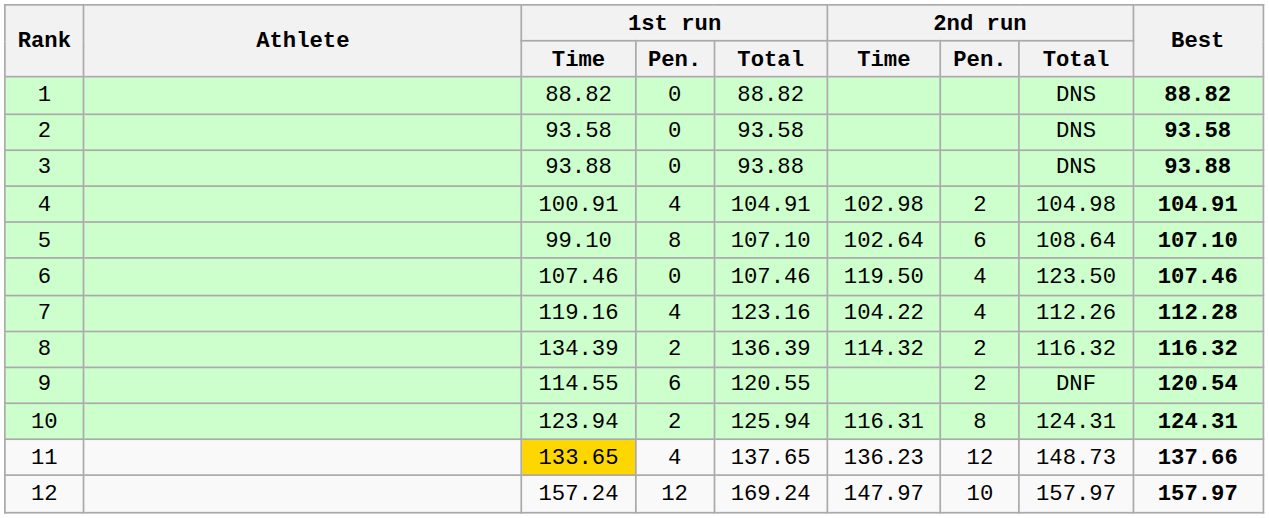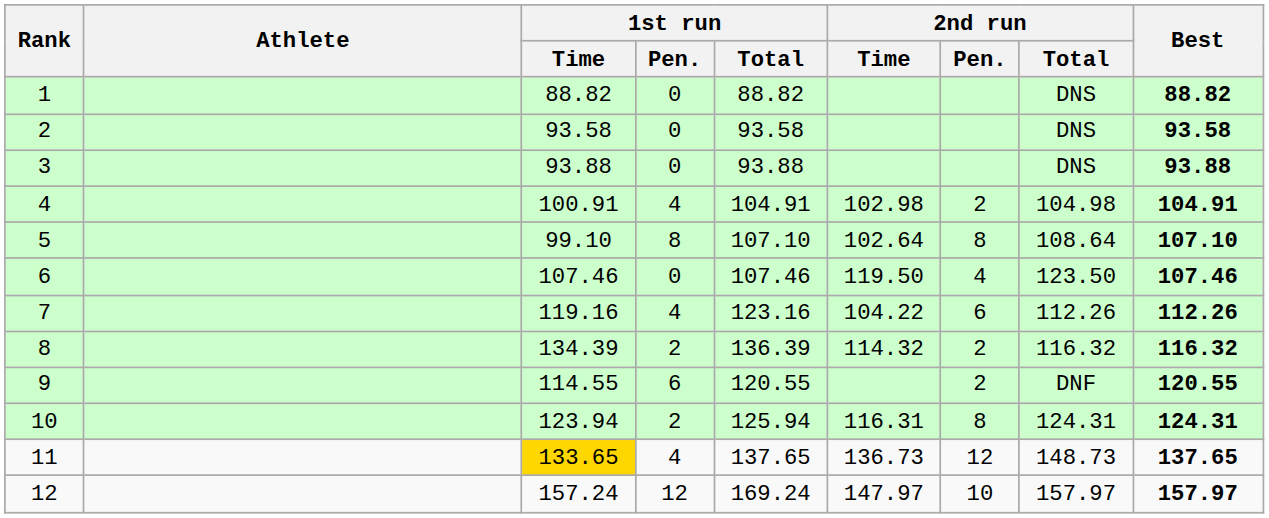5 | 2nd run / Pen.: 6 -> 8
7 | 2nd run / Pen.: 4 -> 6
7 | Best: 112.28 -> 112.26
9 | Best: 120.54 -> 120.55
11 | 2nd run / Time: 136.23 -> 136.73
11 | Best: 137.66 -> 137.65
